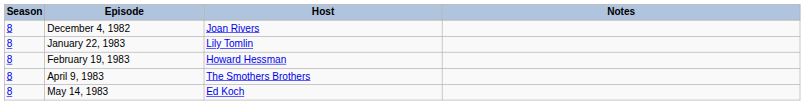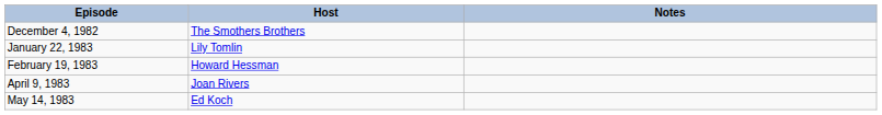- column: Season | 8 | 8 | 8 | 8 | 8
December 4, 1982 | Host: Joan Rivers -> The Smothers Brothers
April 9, 1983 | Host: The Smothers Brothers -> Joan Rivers
